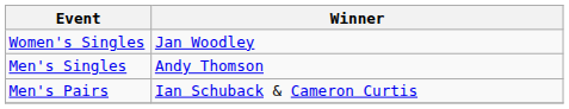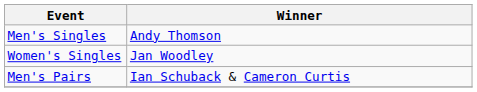rows swapped: Men's Singles <-> Women's Singles
